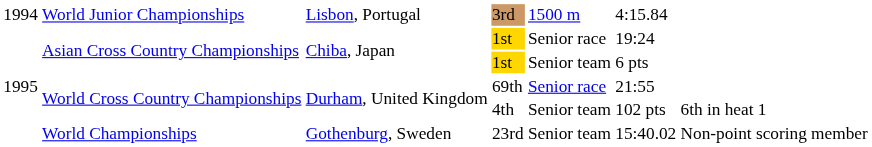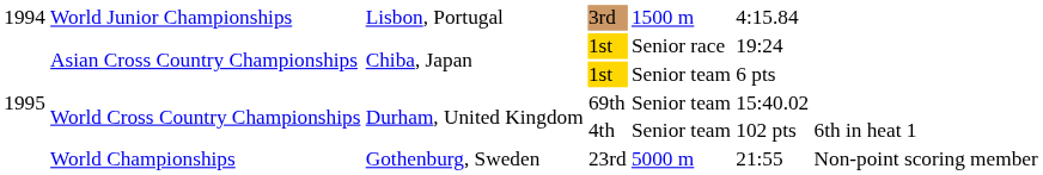69th | column 5: Senior race -> Senior team
69th | column 6: 21:55 -> 15:40.02
23rd | column 5: Senior team -> 5000 m
23rd | column 6: 15:40.02 -> 21:55
